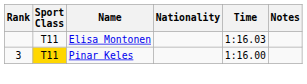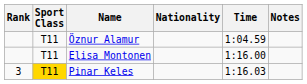+ row: T11 | Öznur Alamur | 1:04.59
Elisa Montonen | Time: 1:16.03 -> 1:16.00
Pinar Keles | Time: 1:16.00 -> 1:16.03
